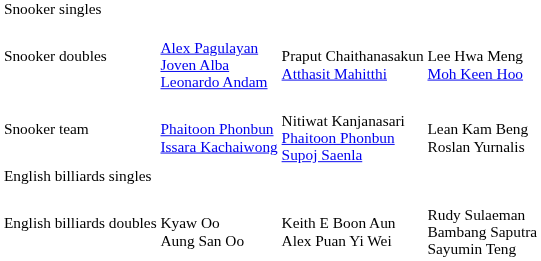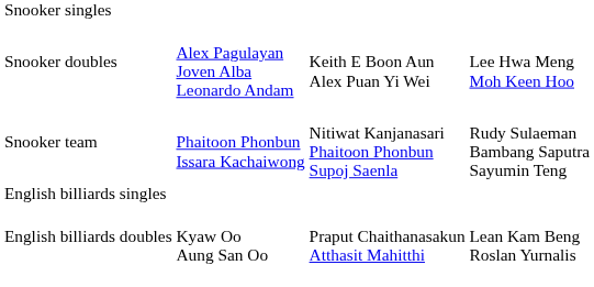Snooker doubles | column 3: Praput Chaithanasakun Atthasit Mahitthi -> Keith E Boon Aun Alex Puan Yi Wei
Snooker team | column 4: Lean Kam Beng Roslan Yurnalis -> Rudy Sulaeman Bambang Saputra Sayumin Teng
English billiards doubles | column 3: Keith E Boon Aun Alex Puan Yi Wei -> Praput Chaithanasakun Atthasit Mahitthi
English billiards doubles | column 4: Rudy Sulaeman Bambang Saputra Sayumin Teng -> Lean Kam Beng Roslan Yurnalis
